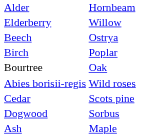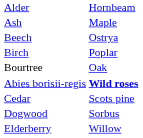rows swapped: Ash <-> Elderberry
Abies borisii-regis | column 2: normal -> bold
